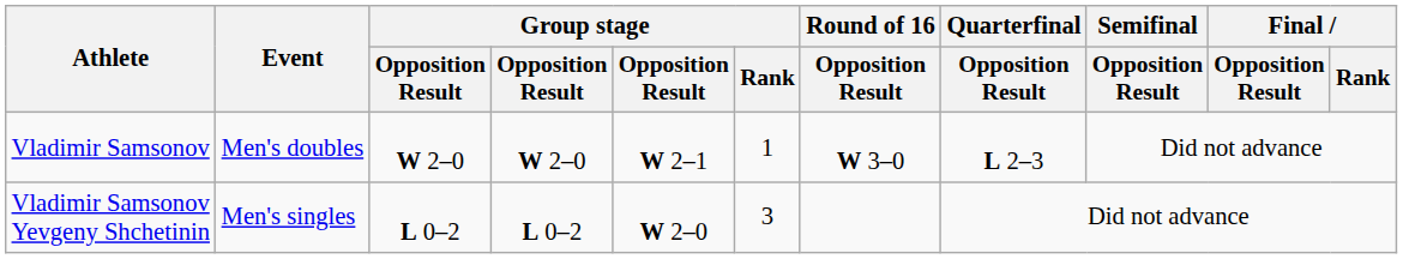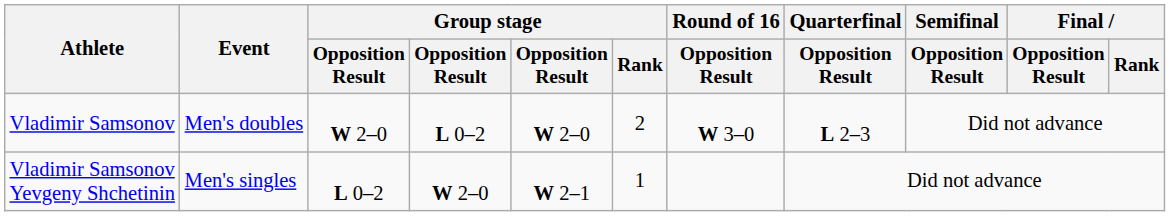Vladimir Samsonov | column 4: W 2–0 -> L 0–2
Vladimir Samsonov | column 5: W 2–1 -> W 2–0
Vladimir Samsonov | Group stage / Rank: 1 -> 2
Vladimir Samsonov Yevgeny Shchetinin | column 4: L 0–2 -> W 2–0
Vladimir Samsonov Yevgeny Shchetinin | column 5: W 2–0 -> W 2–1
Vladimir Samsonov Yevgeny Shchetinin | Group stage / Rank: 3 -> 1
